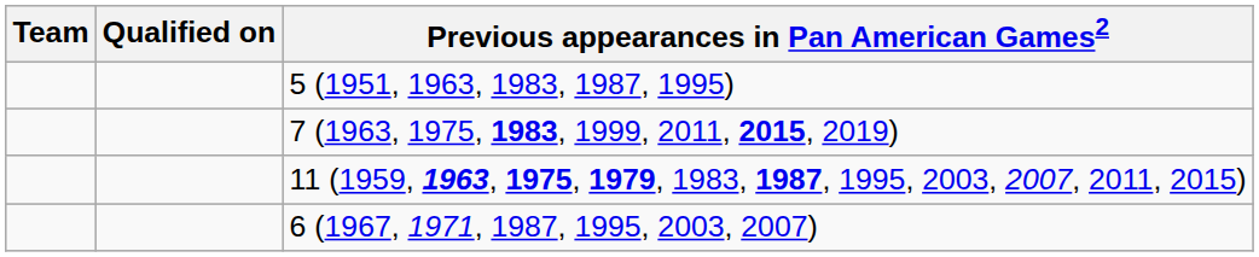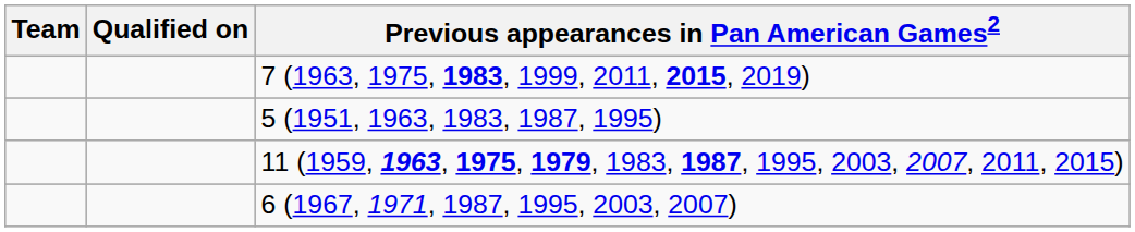rows swapped: 5 (1951, 1963, 1983, 1987, 1995) <-> 7 (1963, 1975, 1983, 1999, 2011, 2015, 2019)
